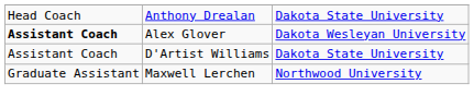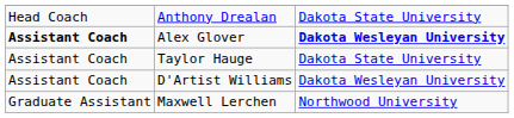Alex Glover | column 3: normal -> bold
+ row: Assistant Coach | Taylor Hauge | Dakota State University
D'Artist Williams | column 3: Dakota State University -> Dakota Wesleyan University
